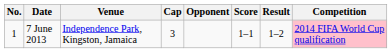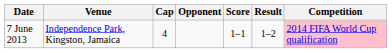- column: No. | 1
7 June 2013 | Cap: 3 -> 4
